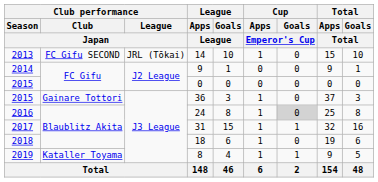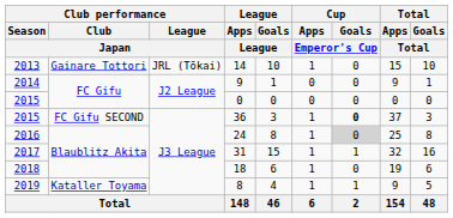14 | Club performance / Club / Japan: FC Gifu SECOND -> Gainare Tottori
36 | Club performance / Club / Japan: Gainare Tottori -> FC Gifu SECOND
36 | Cup / Goals / Emperor's Cup: normal -> bold
